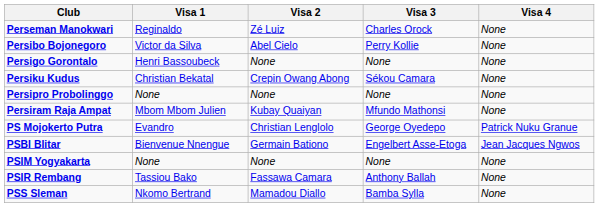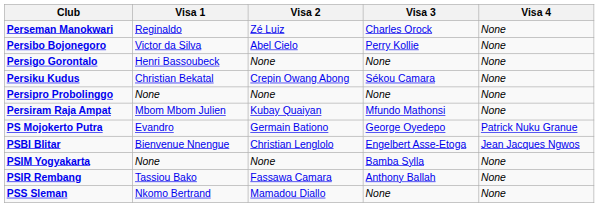PS Mojokerto Putra | Visa 2: Christian Lenglolo -> Germain Bationo
PSBI Blitar | Visa 2: Germain Bationo -> Christian Lenglolo
PSIM Yogyakarta | Visa 3: None -> Bamba Sylla
PSS Sleman | Visa 3: Bamba Sylla -> None
